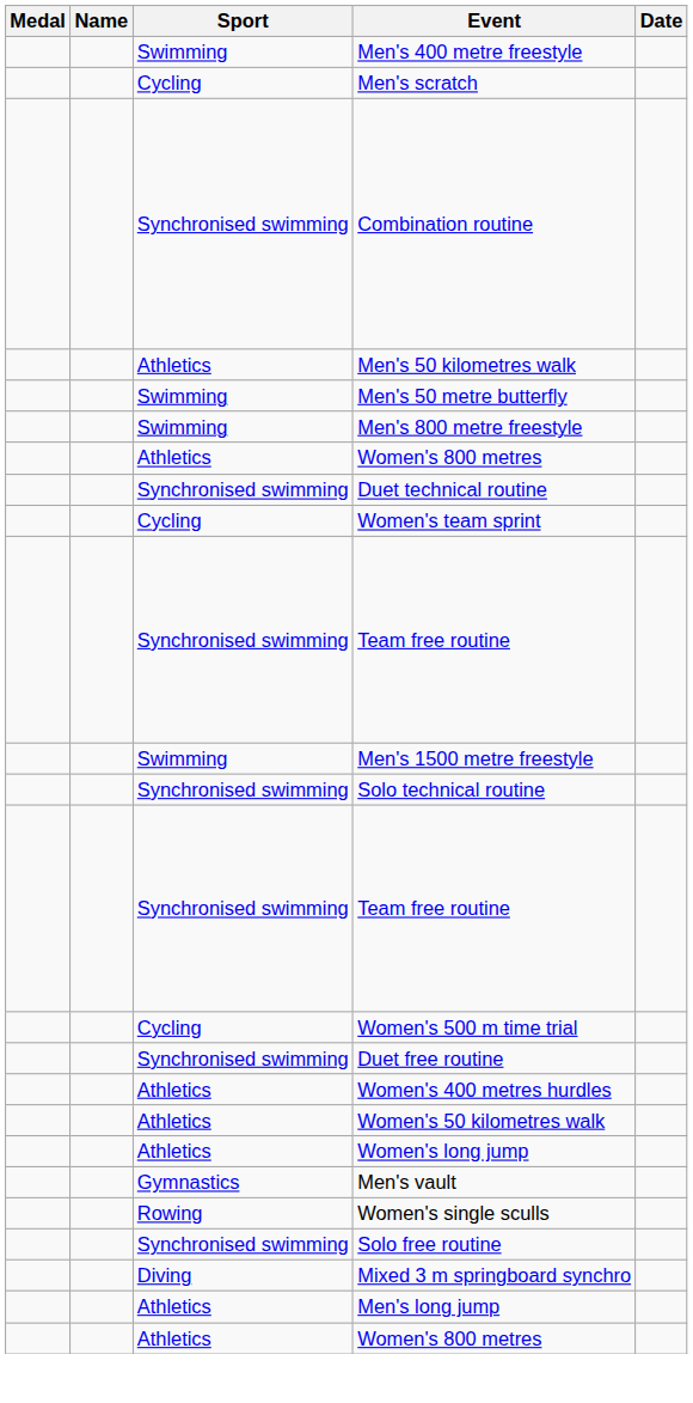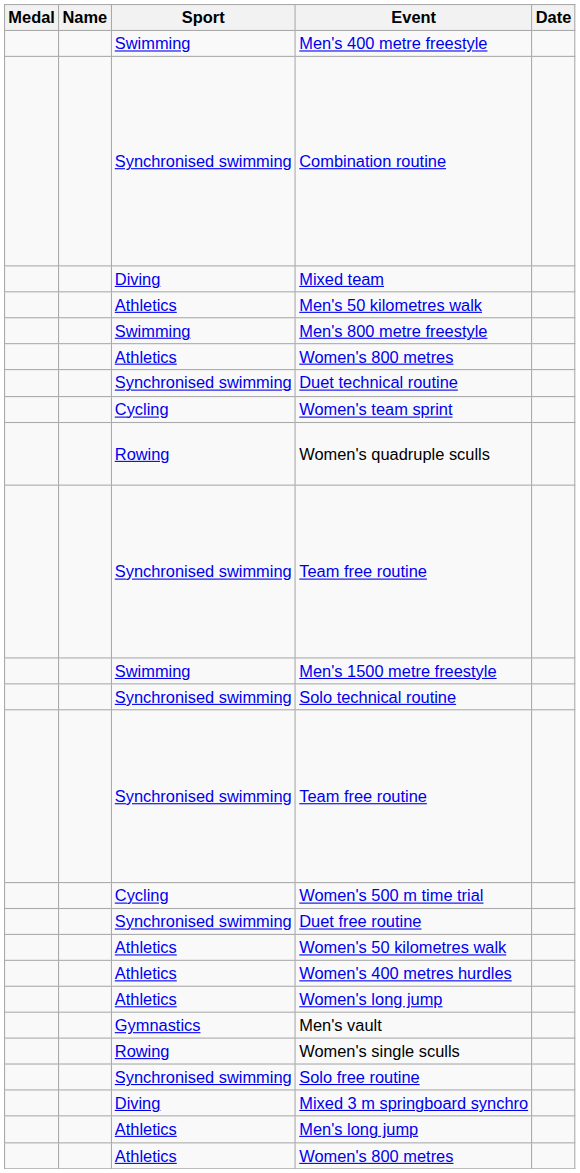- row: Cycling | Men's scratch
+ row: Diving | Mixed team
- row: Swimming | Men's 50 metre butterfly
+ row: Rowing | Women's quadruple sculls
rows swapped: Women's 50 kilometres walk <-> Women's 400 metres hurdles
